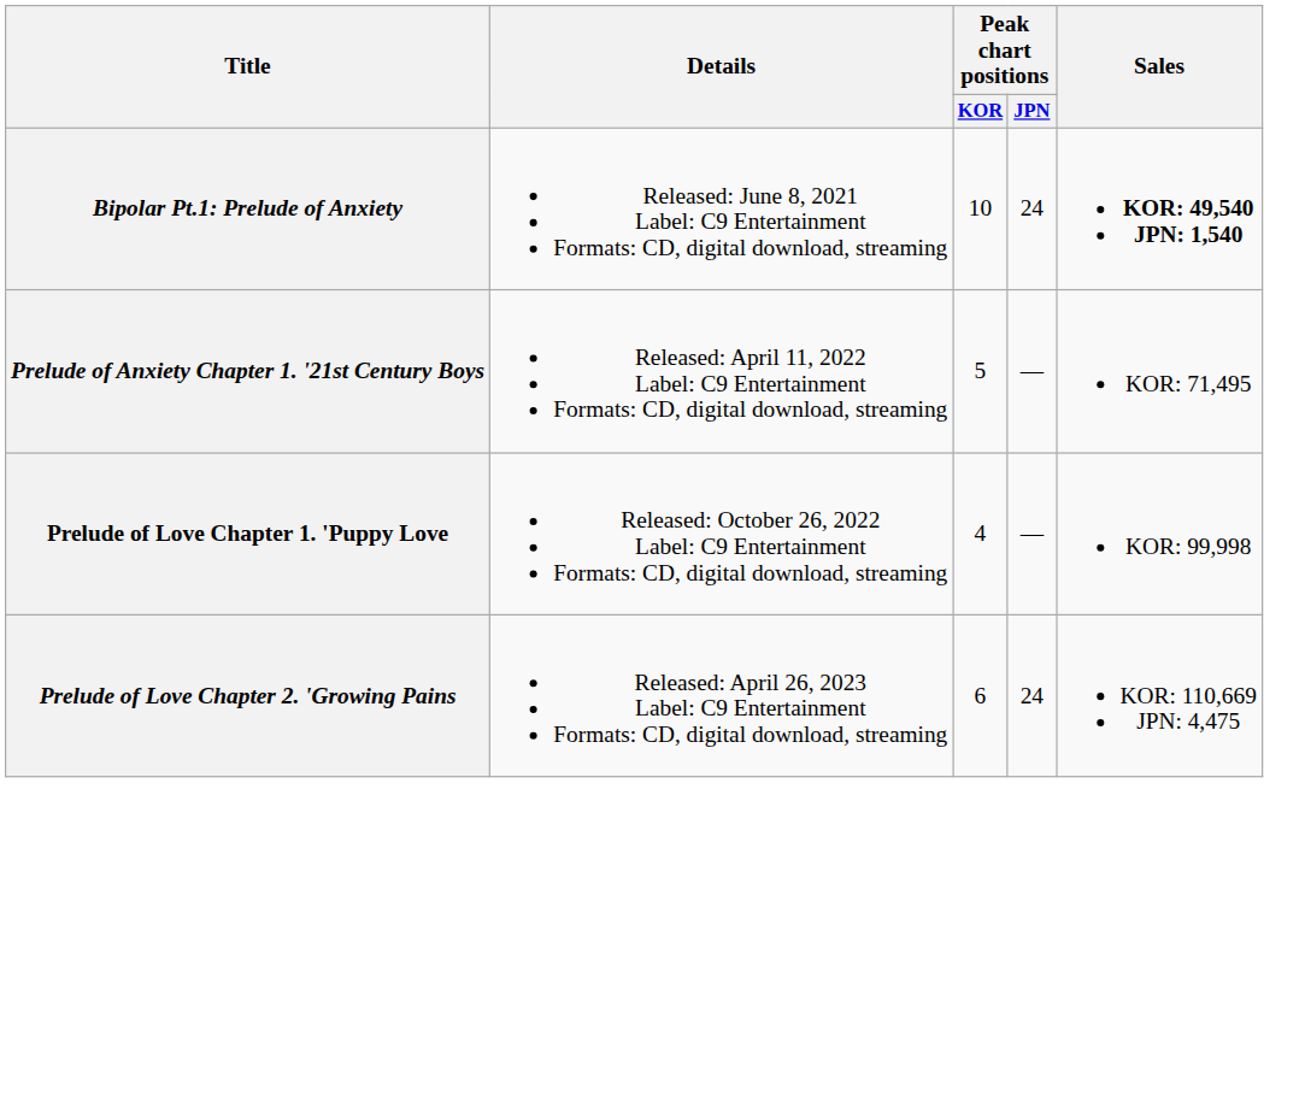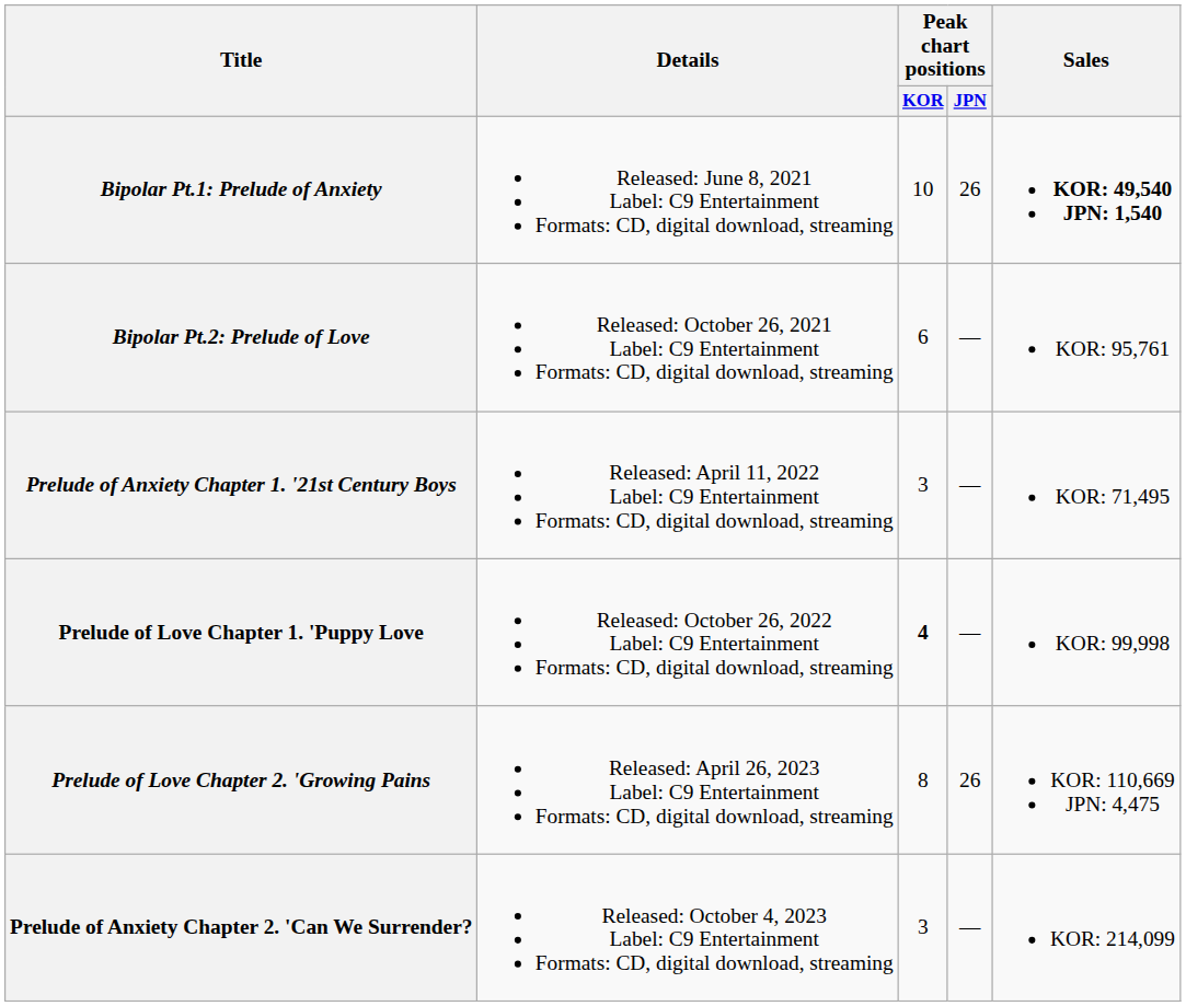Bipolar Pt.1: Prelude of Anxiety | Peak chart positions / JPN: 24 -> 26
+ row: Bipolar Pt.2: Prelude of Love | Released: October 26, 2021 Label: C9 Entertainment Formats: CD, digital download, streaming | 6 | — | KOR: 95,761
Prelude of Anxiety Chapter 1. '21st Century Boys | Peak chart positions / KOR: 5 -> 3
Prelude of Love Chapter 1. 'Puppy Love | Peak chart positions / KOR: normal -> bold
Prelude of Love Chapter 2. 'Growing Pains | Peak chart positions / KOR: 6 -> 8
Prelude of Love Chapter 2. 'Growing Pains | Peak chart positions / JPN: 24 -> 26
+ row: Prelude of Anxiety Chapter 2. 'Can We Surrender? | Released: October 4, 2023 Label: C9 Entertainment Formats: CD, digital download, streaming | 3 | — | KOR: 214,099
